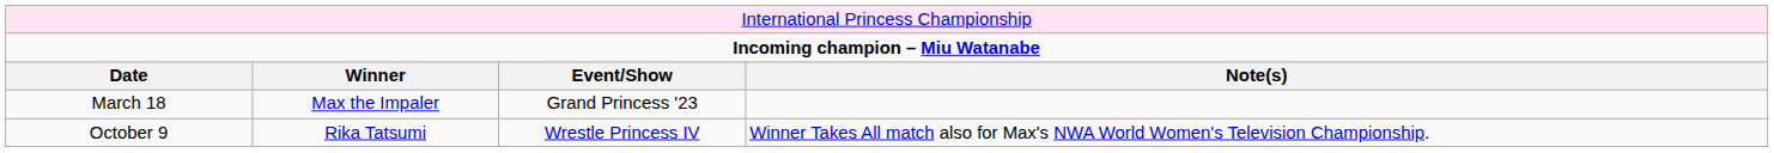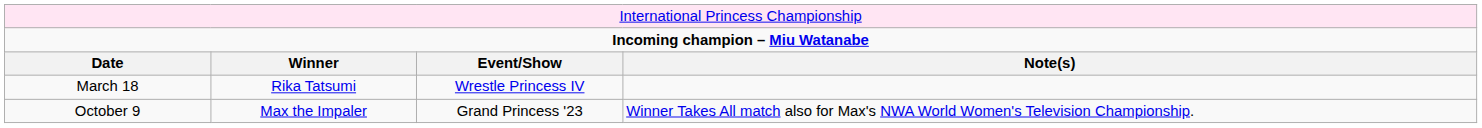March 18 | column 2: Max the Impaler -> Rika Tatsumi
March 18 | column 3: Grand Princess '23 -> Wrestle Princess IV
October 9 | column 2: Rika Tatsumi -> Max the Impaler
October 9 | column 3: Wrestle Princess IV -> Grand Princess '23
